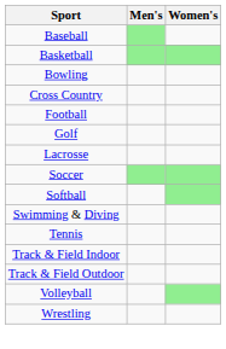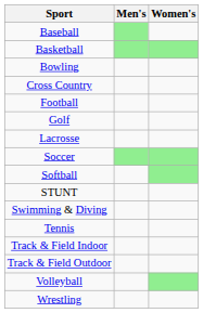+ row: STUNT
